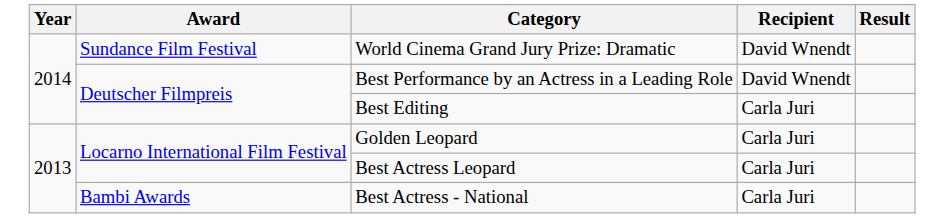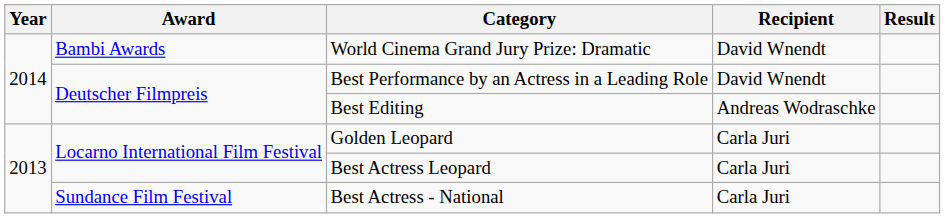World Cinema Grand Jury Prize: Dramatic | Award: Sundance Film Festival -> Bambi Awards
Best Editing | Recipient: Carla Juri -> Andreas Wodraschke
Best Actress - National | Award: Bambi Awards -> Sundance Film Festival
